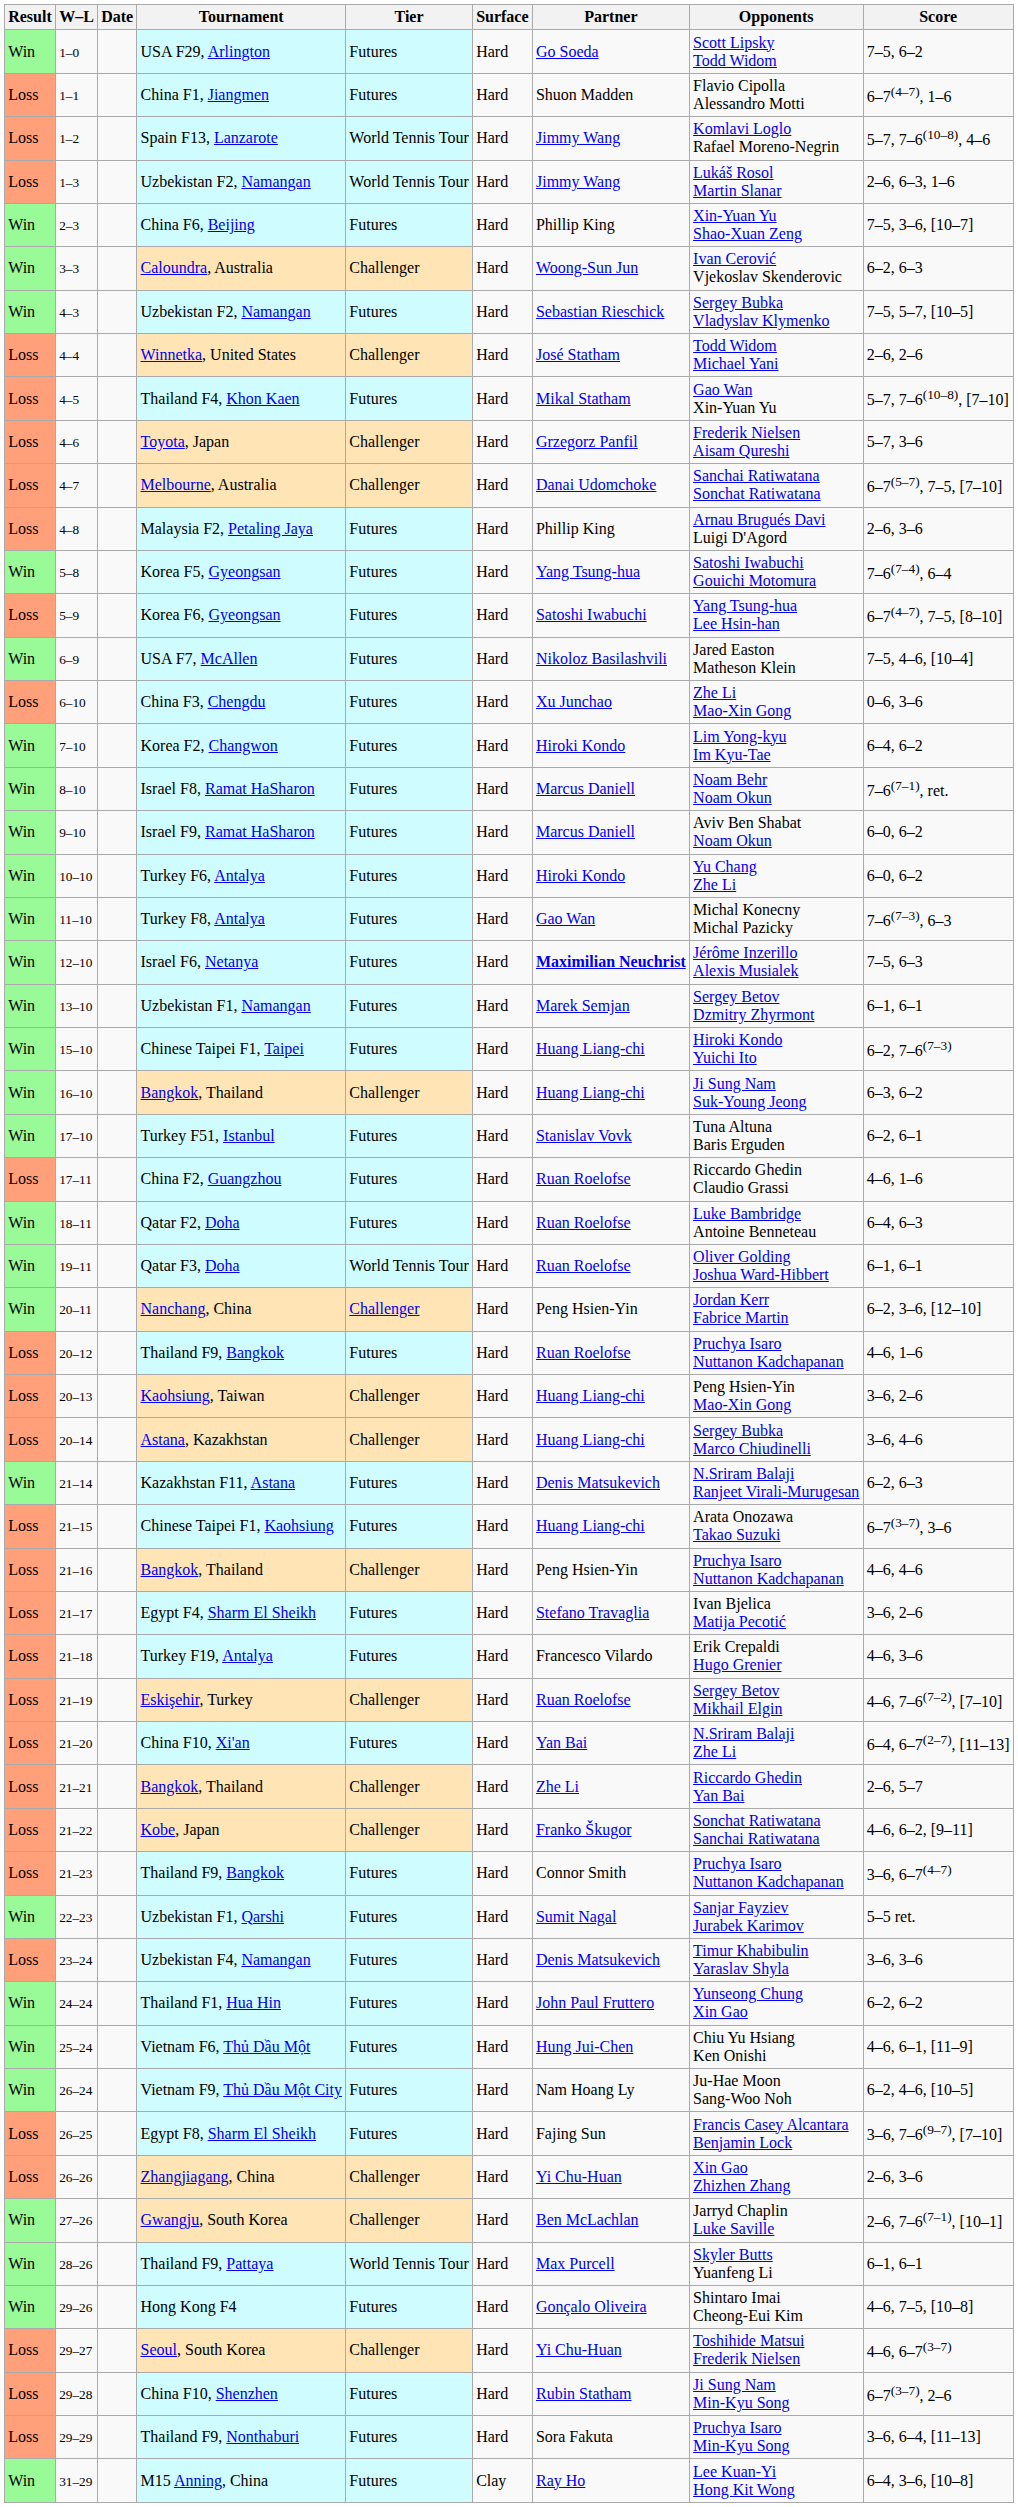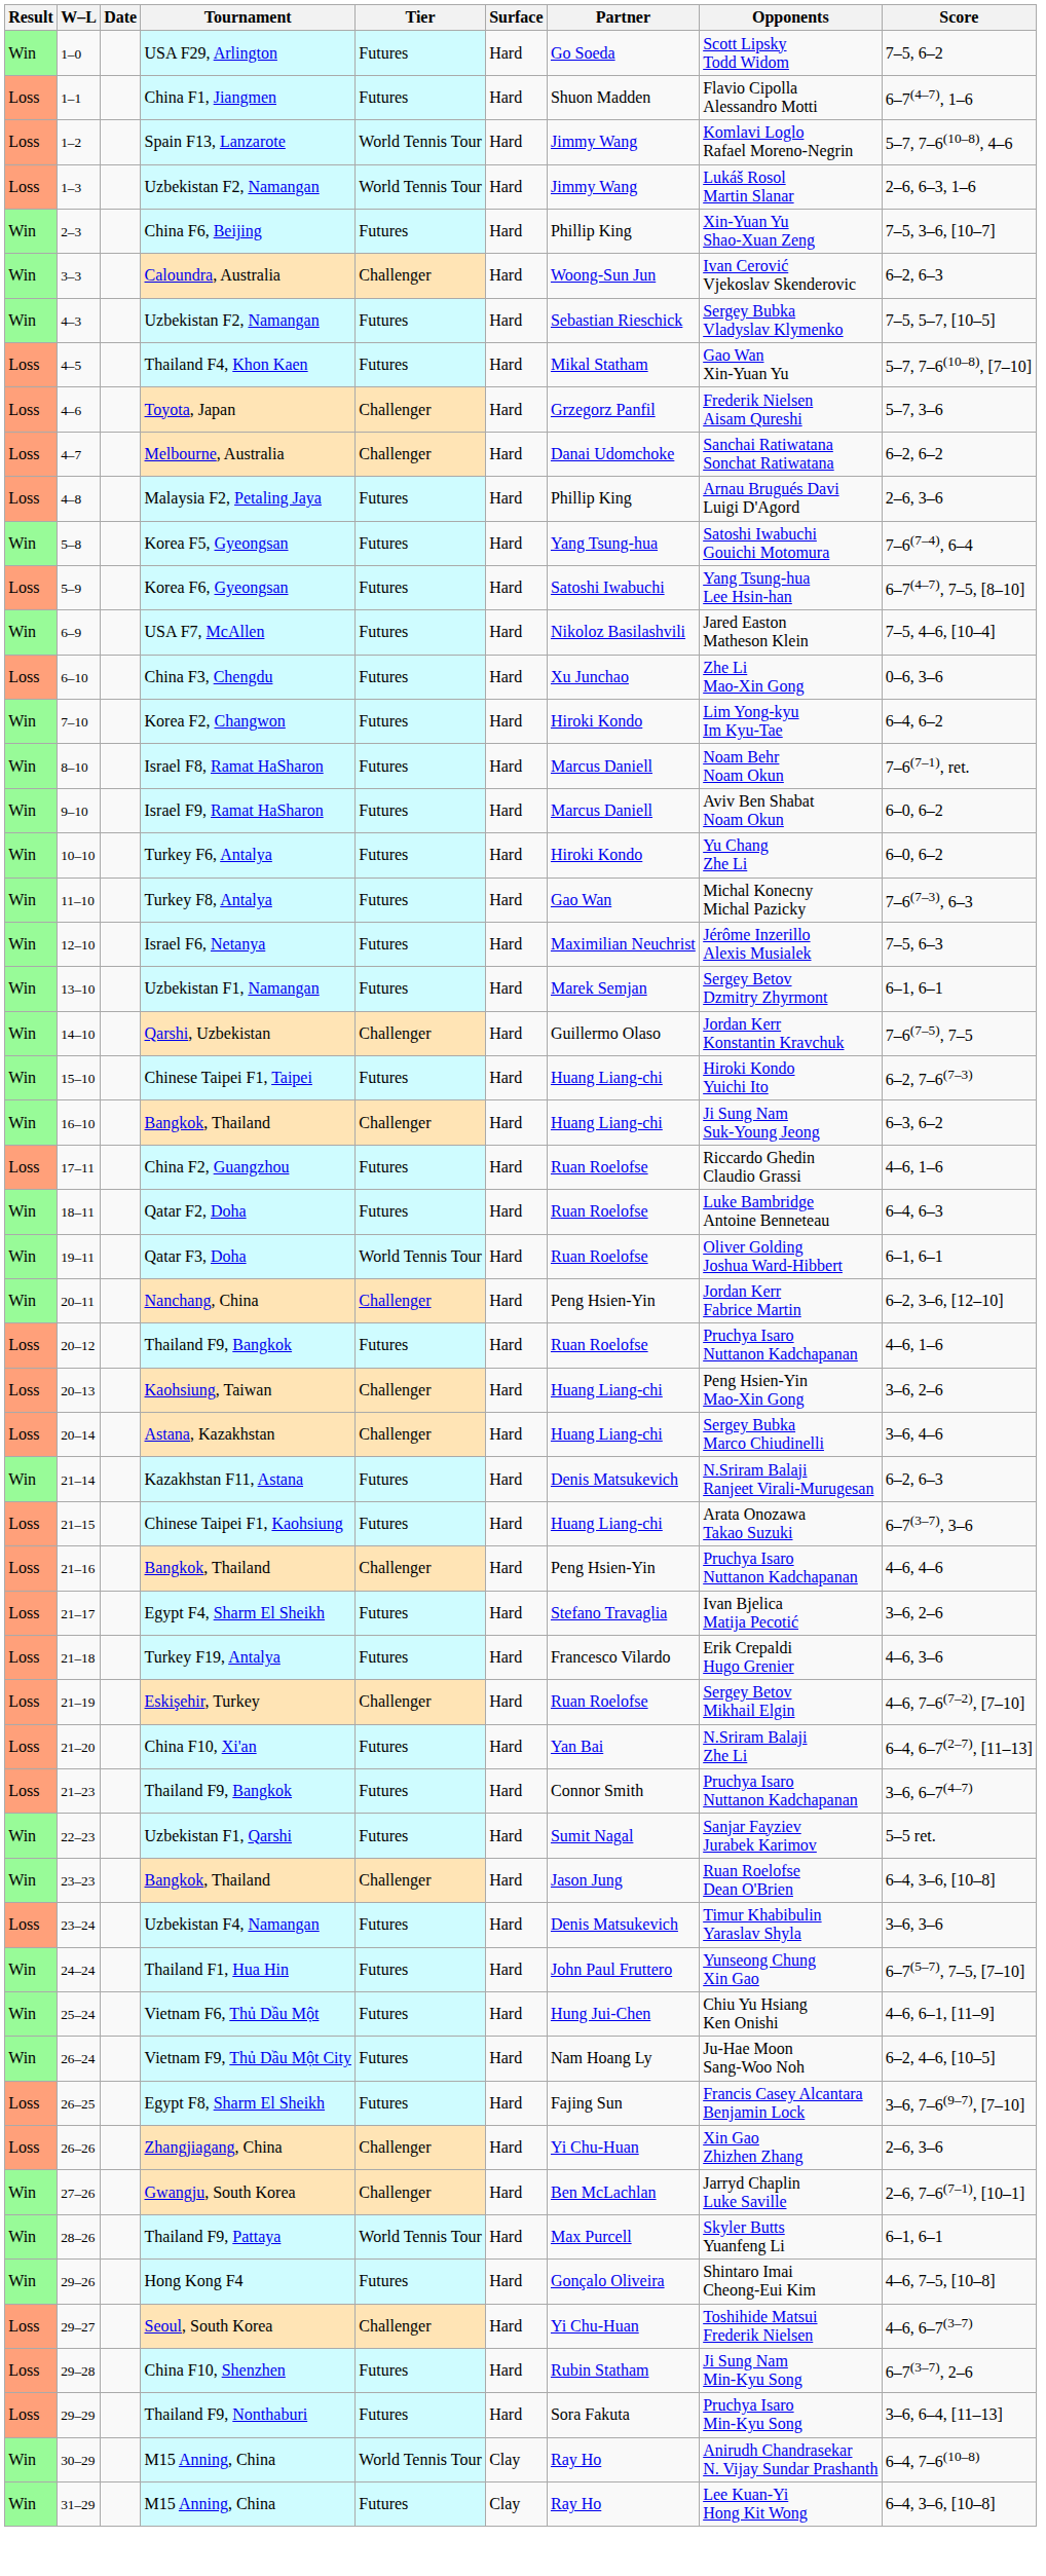- row: Loss | 4–4 | Winnetka, United States | Challenger | Hard | José Statham | Todd Widom Michael Yani | 2–6, 2–6
Melbourne, Australia | Score: 6–7(5–7), 7–5, [7–10] -> 6–2, 6–2
Israel F6, Netanya | Partner: bold -> normal
+ row: Win | 14–10 | Qarshi, Uzbekistan | Challenger | Hard | Guillermo Olaso | Jordan Kerr Konstantin Kravchuk | 7–6(7–5), 7–5
- row: Win | 17–10 | Turkey F51, Istanbul | Futures | Hard | Stanislav Vovk | Tuna Altuna Baris Erguden | 6–2, 6–1
- row: Loss | 21–21 | Bangkok, Thailand | Challenger | Hard | Zhe Li | Riccardo Ghedin Yan Bai | 2–6, 5–7
- row: Loss | 21–22 | Kobe, Japan | Challenger | Hard | Franko Škugor | Sonchat Ratiwatana Sanchai Ratiwatana | 4–6, 6–2, [9–11]
+ row: Win | 23–23 | Bangkok, Thailand | Challenger | Hard | Jason Jung | Ruan Roelofse Dean O'Brien | 6–4, 3–6, [10–8]
Thailand F1, Hua Hin | Score: 6–2, 6–2 -> 6–7(5–7), 7–5, [7–10]
+ row: Win | 30–29 | M15 Anning, China | World Tennis Tour | Clay | Ray Ho | Anirudh Chandrasekar N. Vijay Sundar Prashanth | 6–4, 7–6(10–8)
